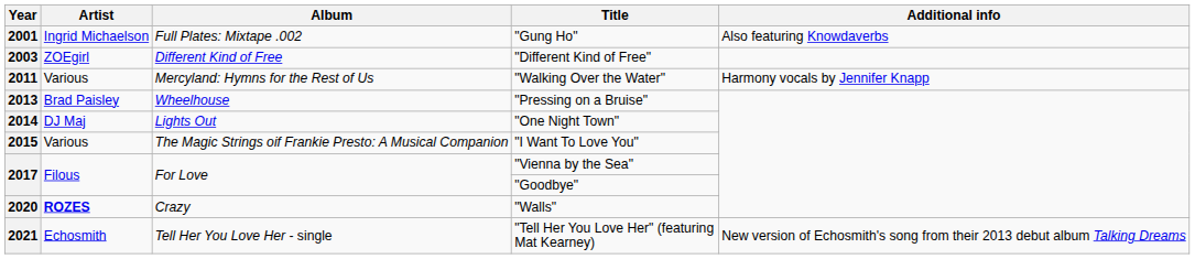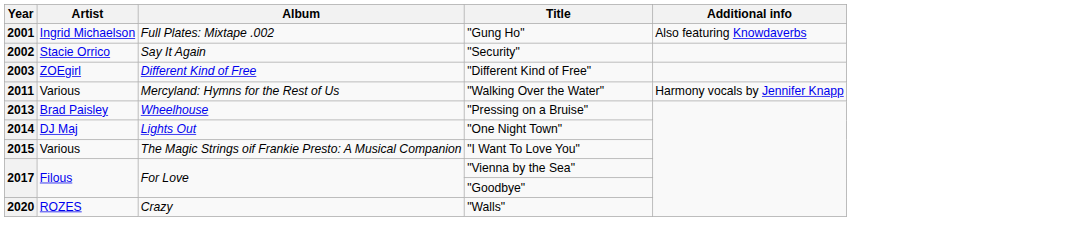+ row: 2002 | Stacie Orrico | Say It Again | "Security"
2020 | Artist: bold -> normal
- row: 2021 | Echosmith | Tell Her You Love Her - single | "Tell Her You Love Her" (featuring Mat Kearney) | New version of Echosmith's song from their 2013 debut album Talking Dreams
